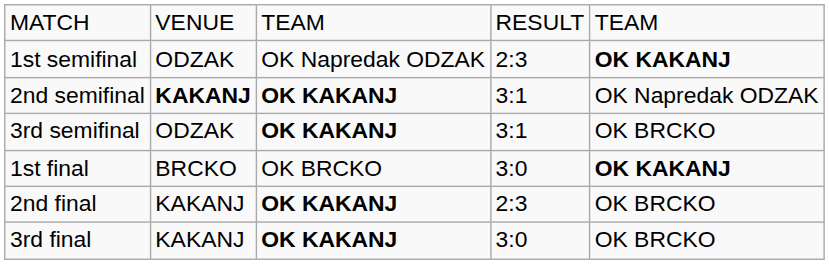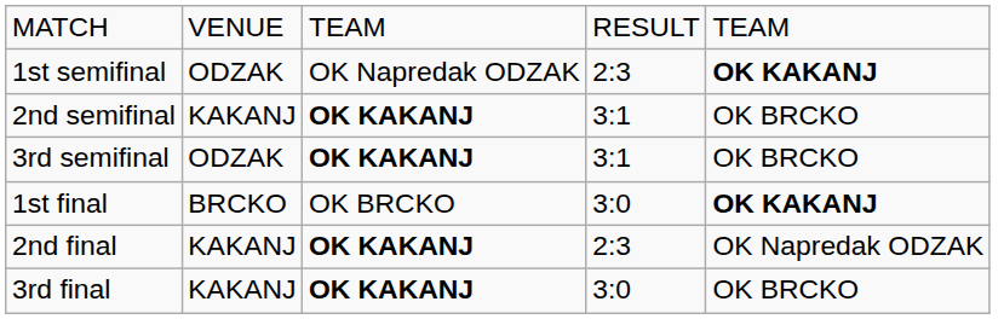2nd semifinal | column 2: bold -> normal
2nd semifinal | column 5: OK Napredak ODZAK -> OK BRCKO
2nd final | column 5: OK BRCKO -> OK Napredak ODZAK
